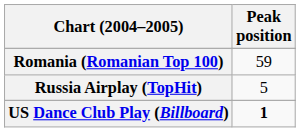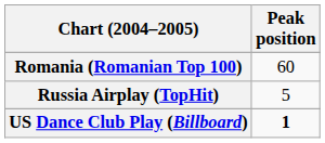Romania (Romanian Top 100) | Peak position: 59 -> 60
